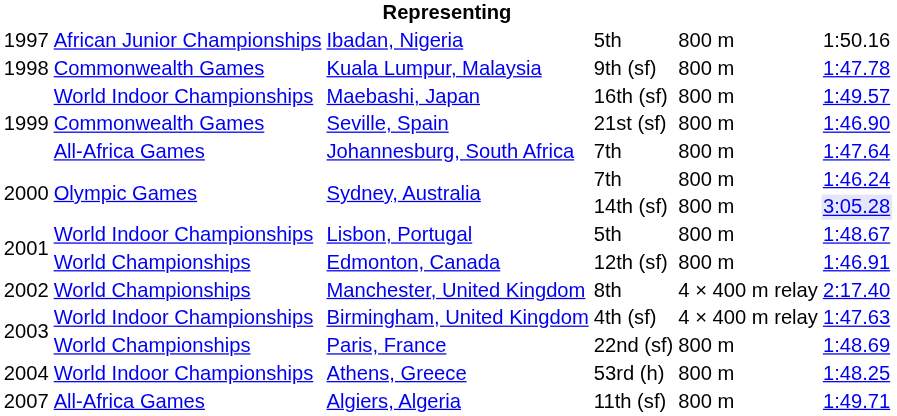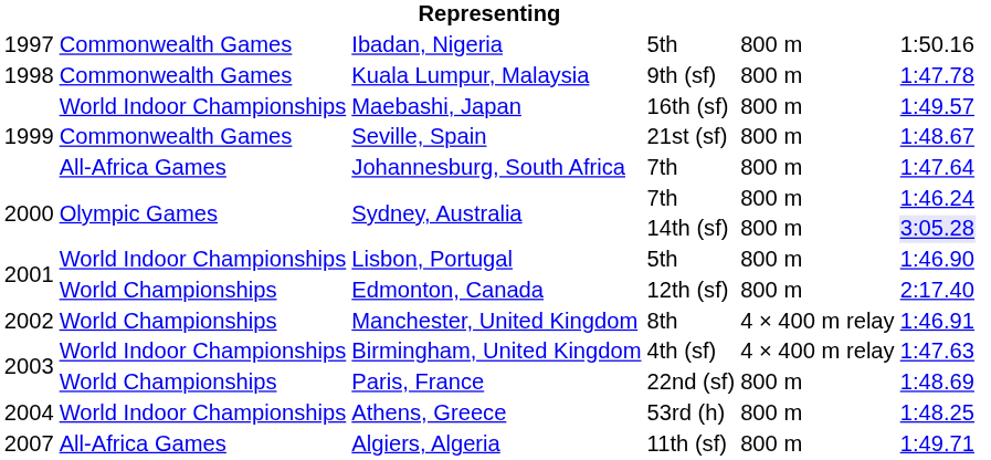Ibadan, Nigeria | column 2: African Junior Championships -> Commonwealth Games
Seville, Spain | column 6: 1:46.90 -> 1:48.67
Lisbon, Portugal | column 6: 1:48.67 -> 1:46.90
Edmonton, Canada | column 6: 1:46.91 -> 2:17.40
Manchester, United Kingdom | column 6: 2:17.40 -> 1:46.91
